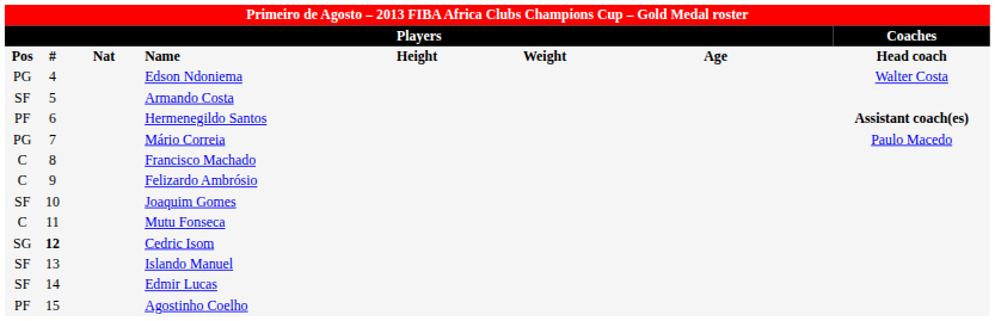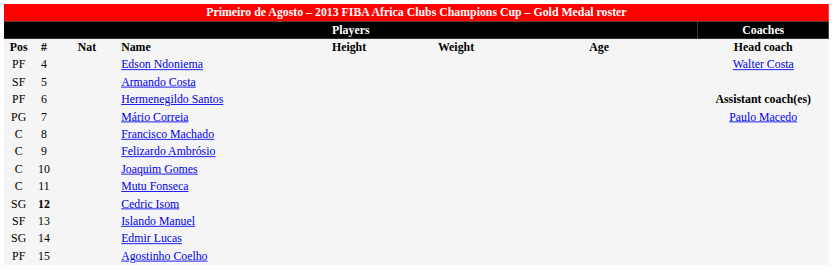Edson Ndoniema | column 1: PG -> PF
Joaquim Gomes | column 1: SF -> C
Edmir Lucas | column 1: SF -> SG
